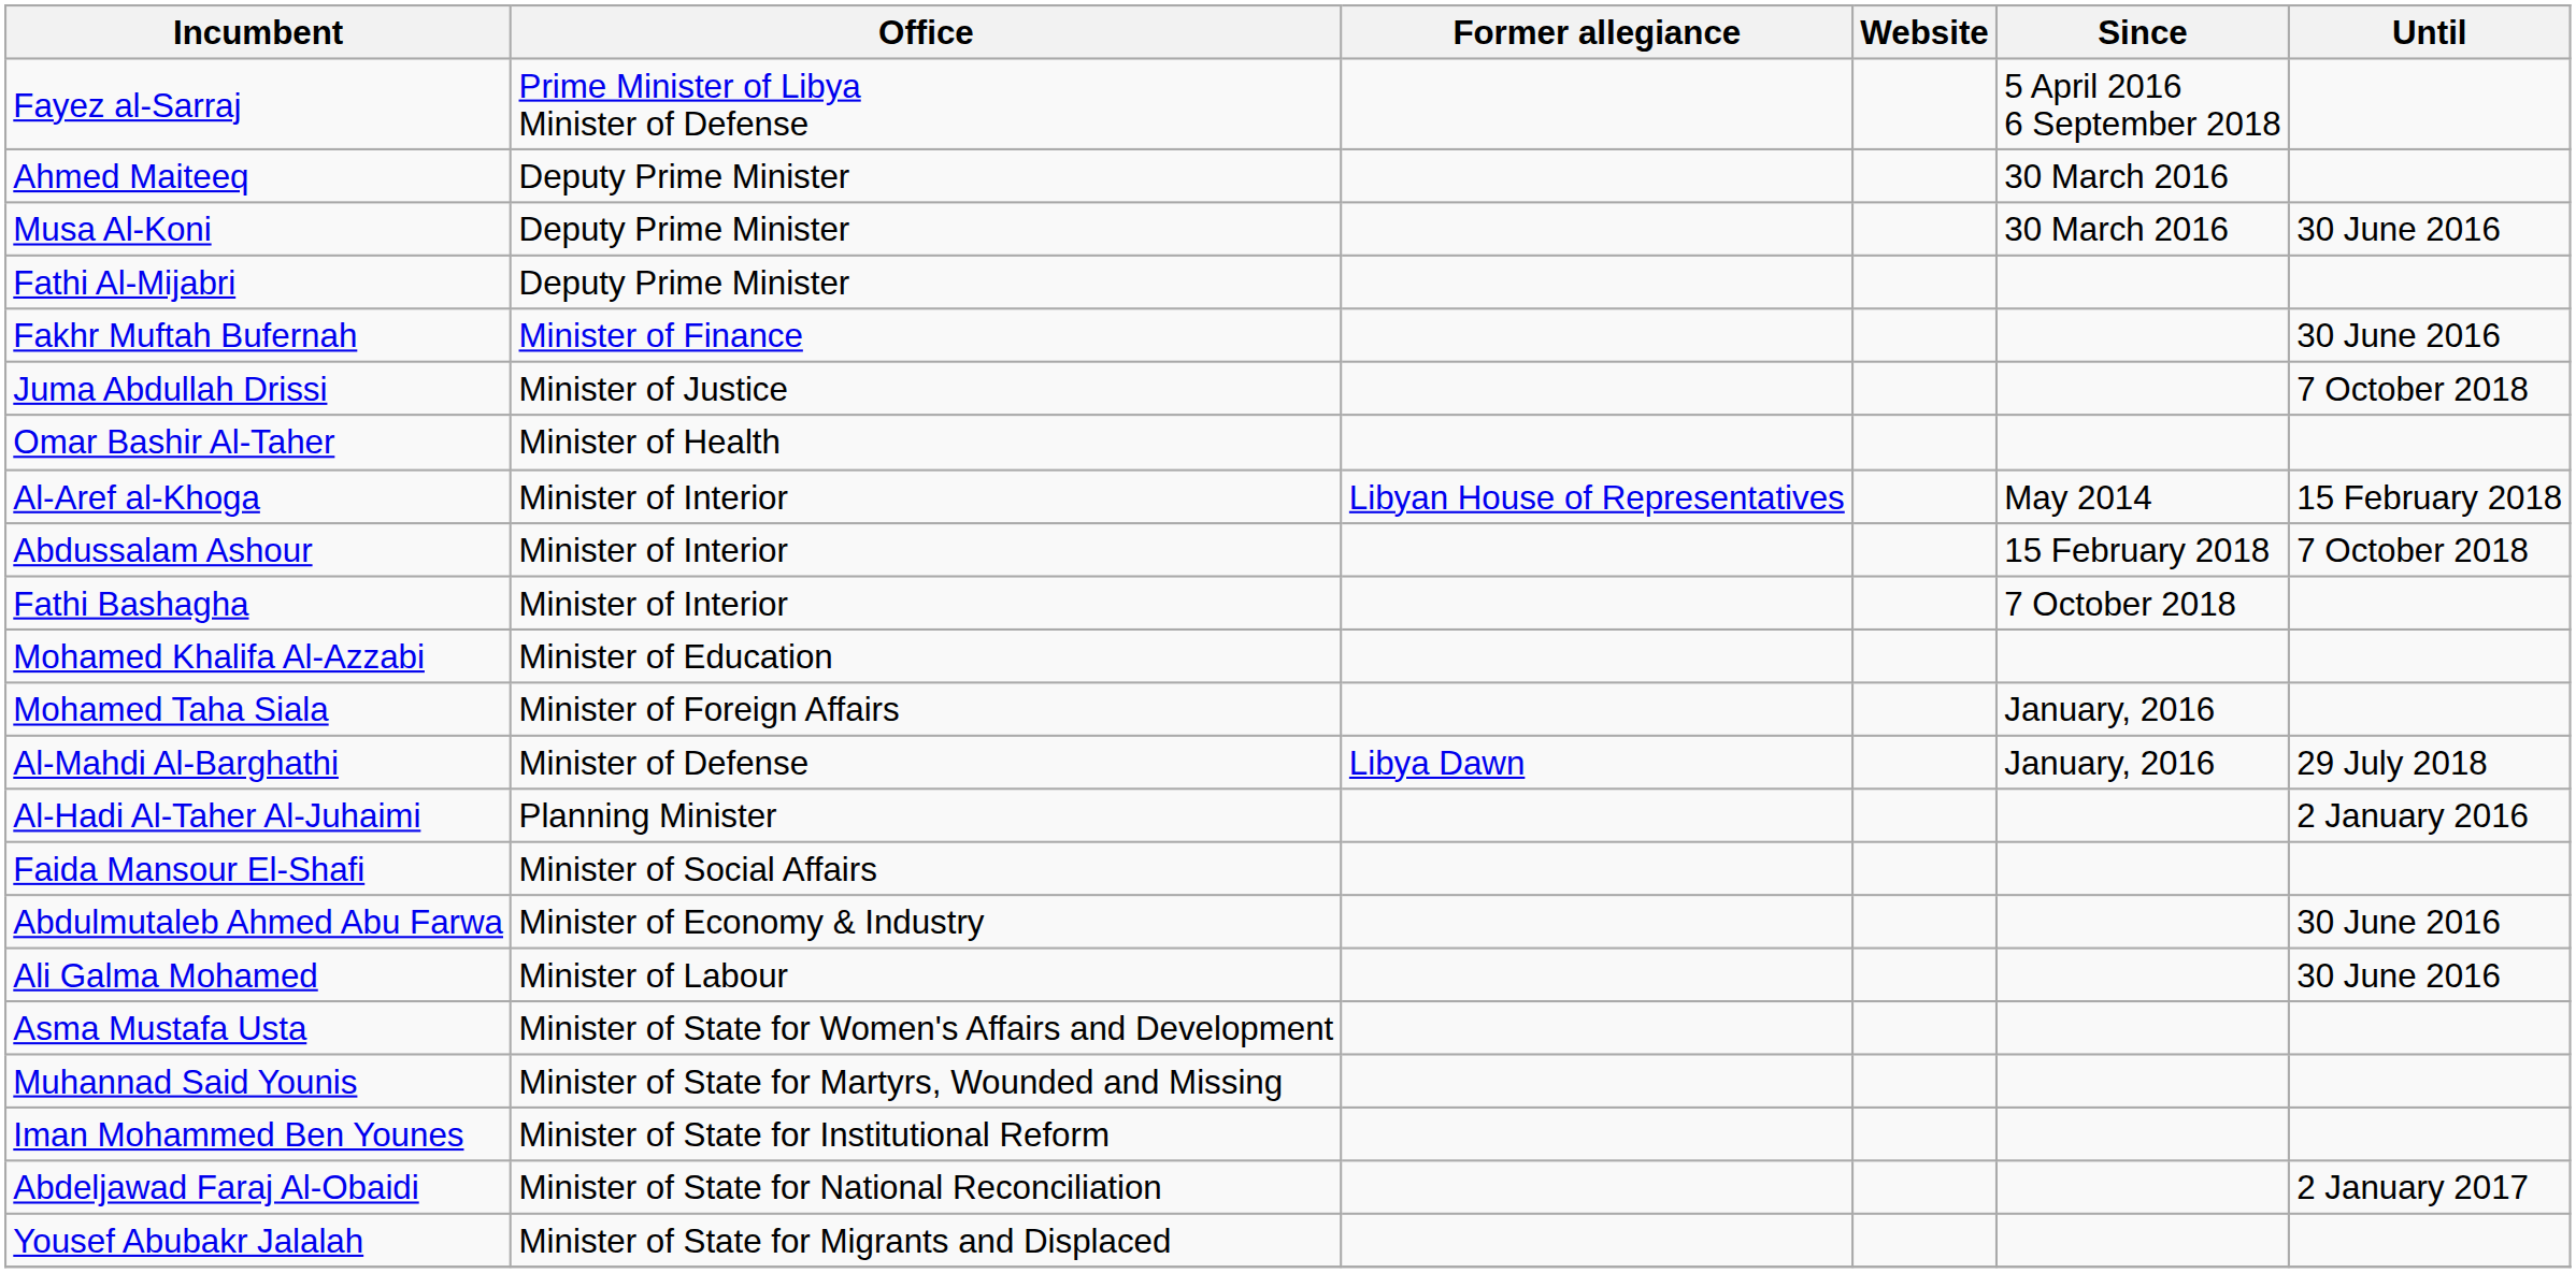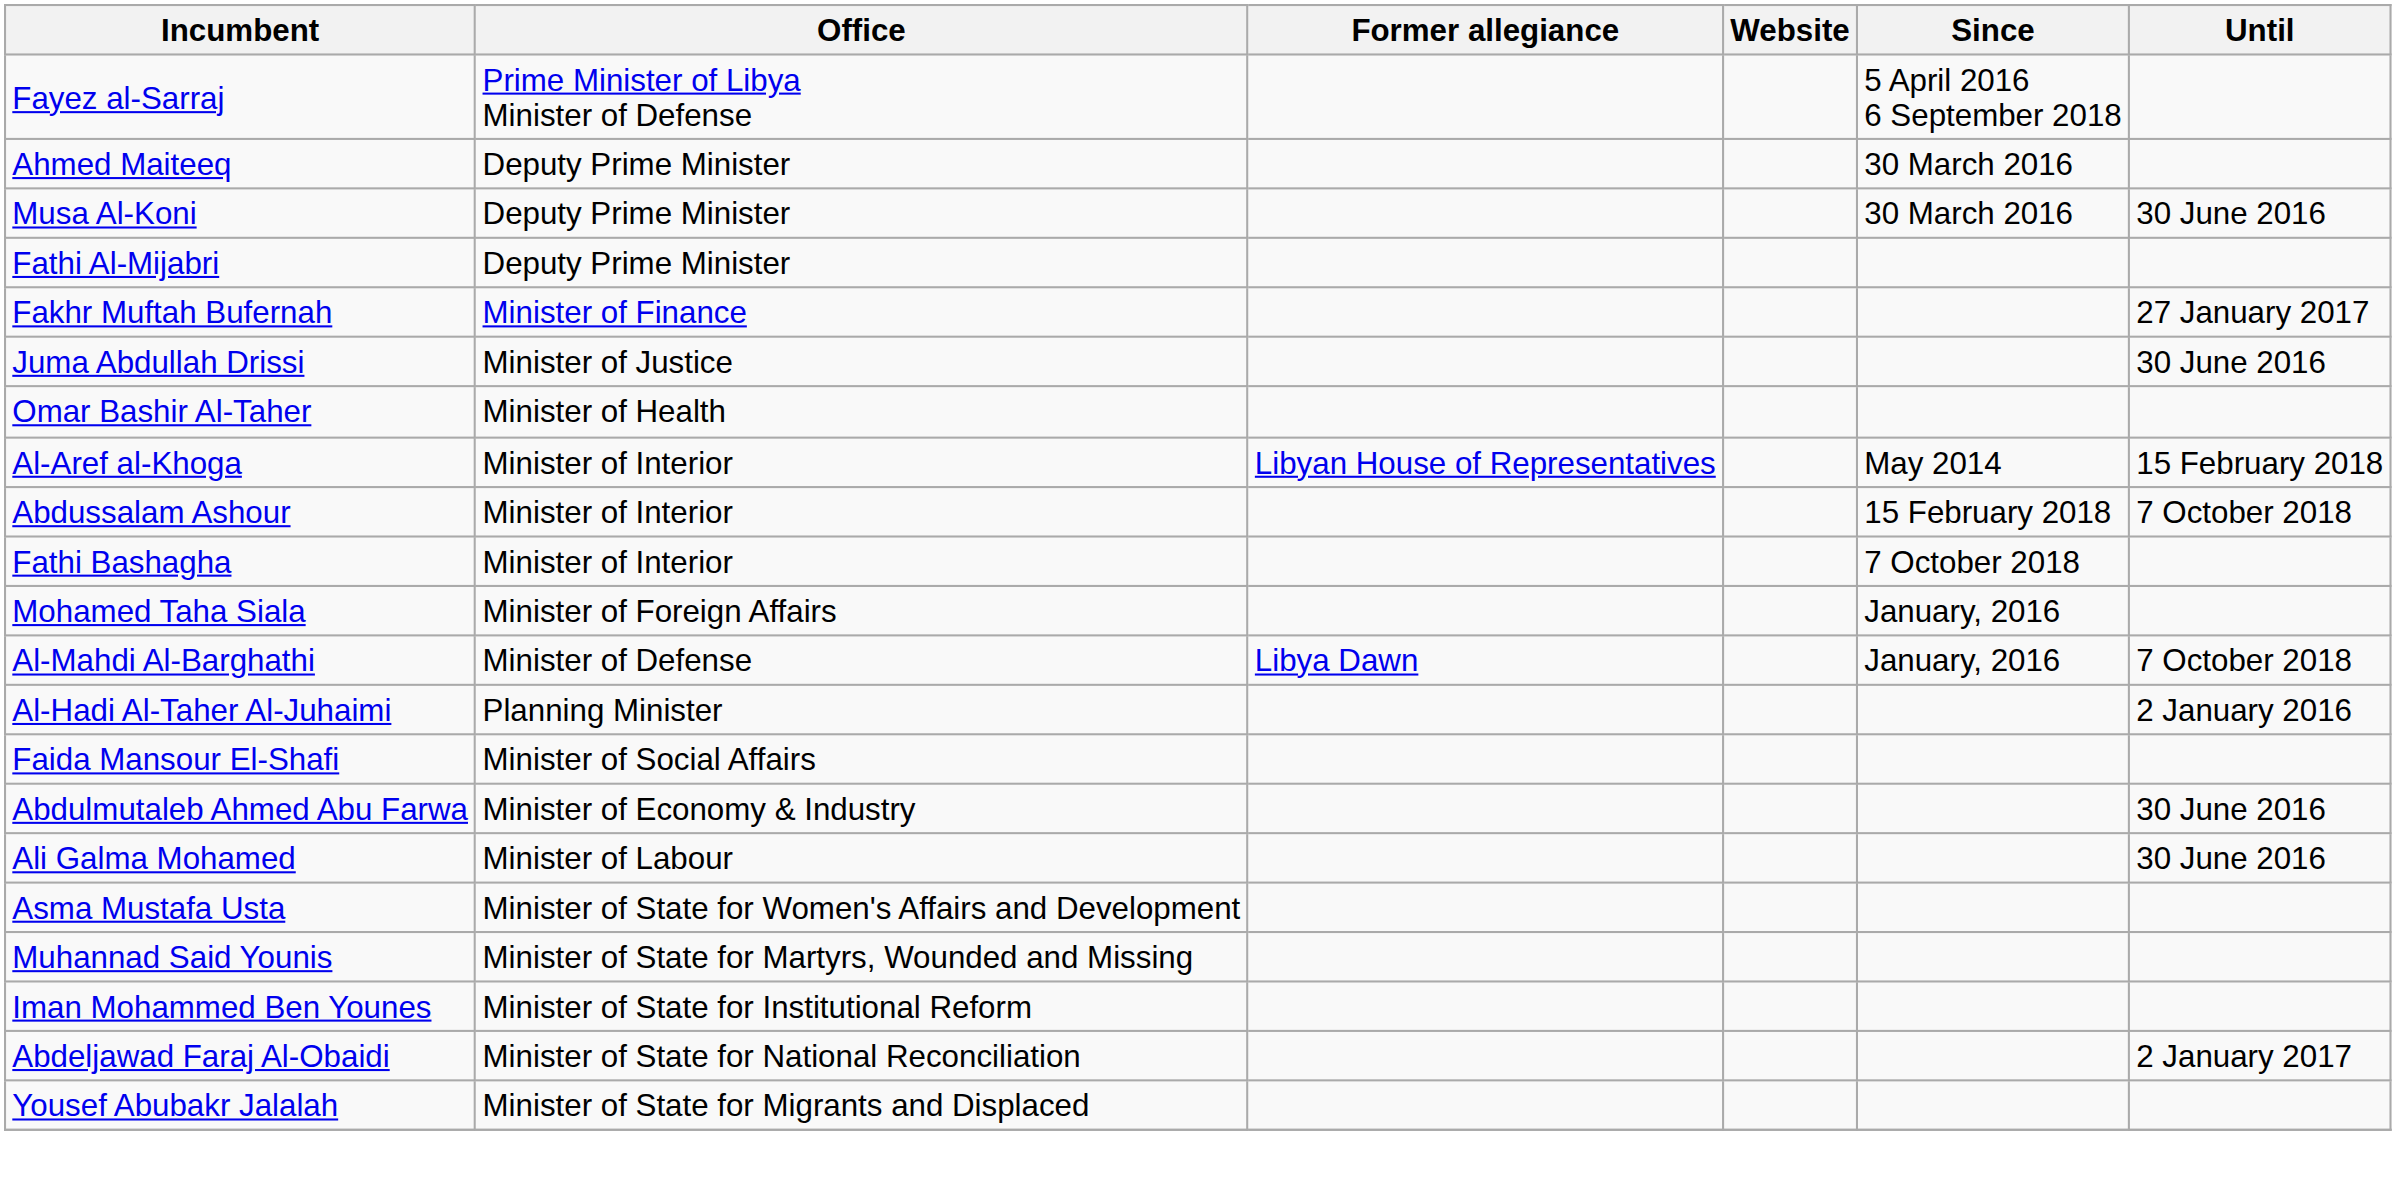Fakhr Muftah Bufernah | Until: 30 June 2016 -> 27 January 2017
Juma Abdullah Drissi | Until: 7 October 2018 -> 30 June 2016
- row: Mohamed Khalifa Al-Azzabi | Minister of Education
Al-Mahdi Al-Barghathi | Until: 29 July 2018 -> 7 October 2018
